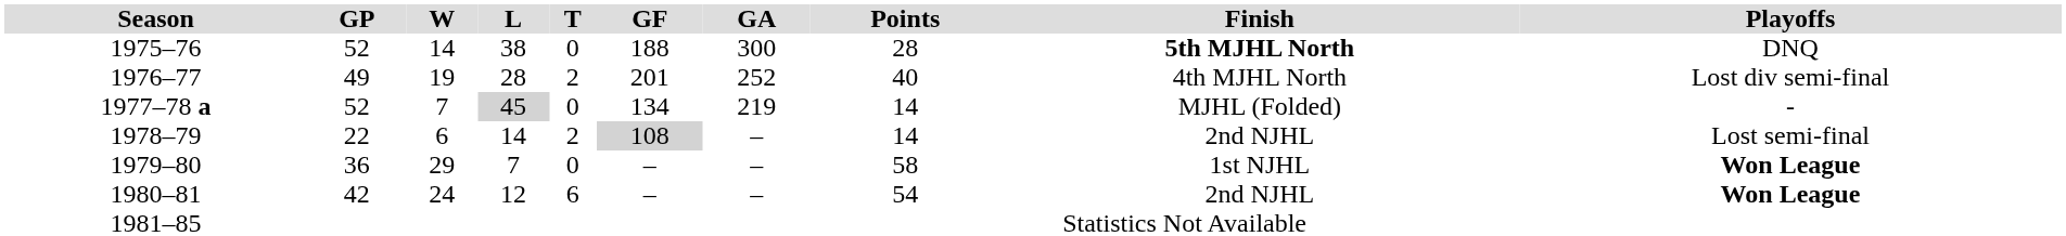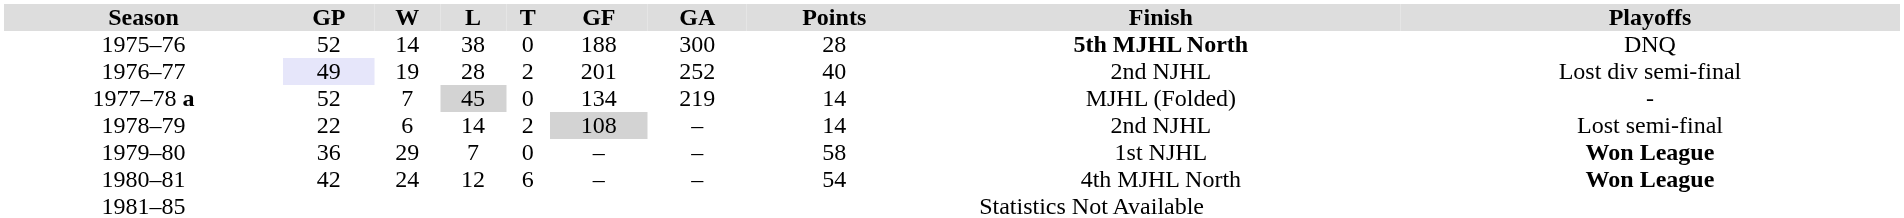1976–77 | GP: no background -> lavender background
1976–77 | Finish: 4th MJHL North -> 2nd NJHL
1980–81 | Finish: 2nd NJHL -> 4th MJHL North
